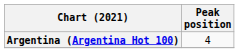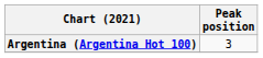Argentina (Argentina Hot 100) | Peak position: 4 -> 3
